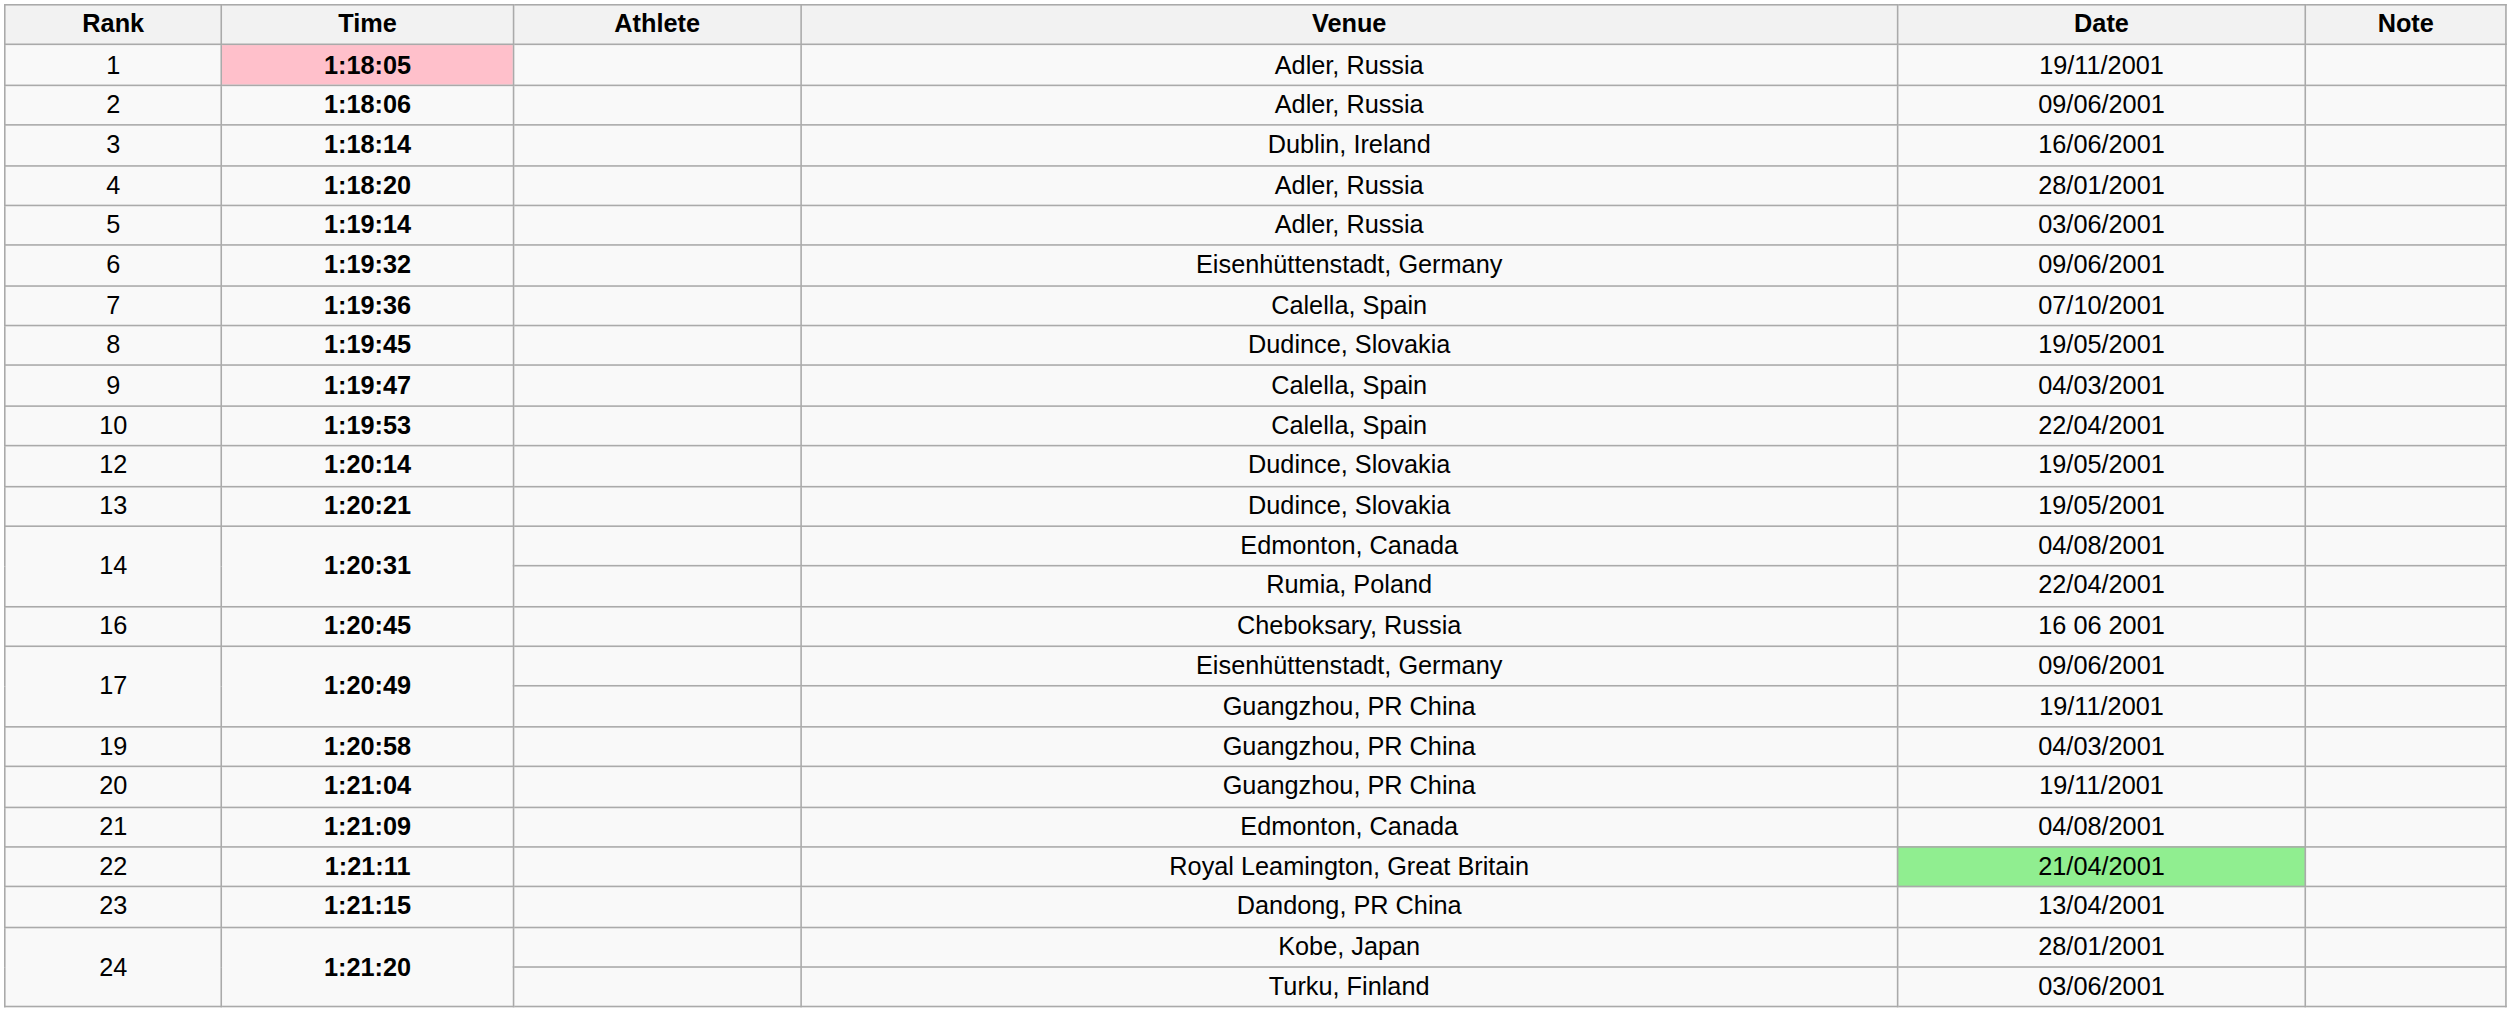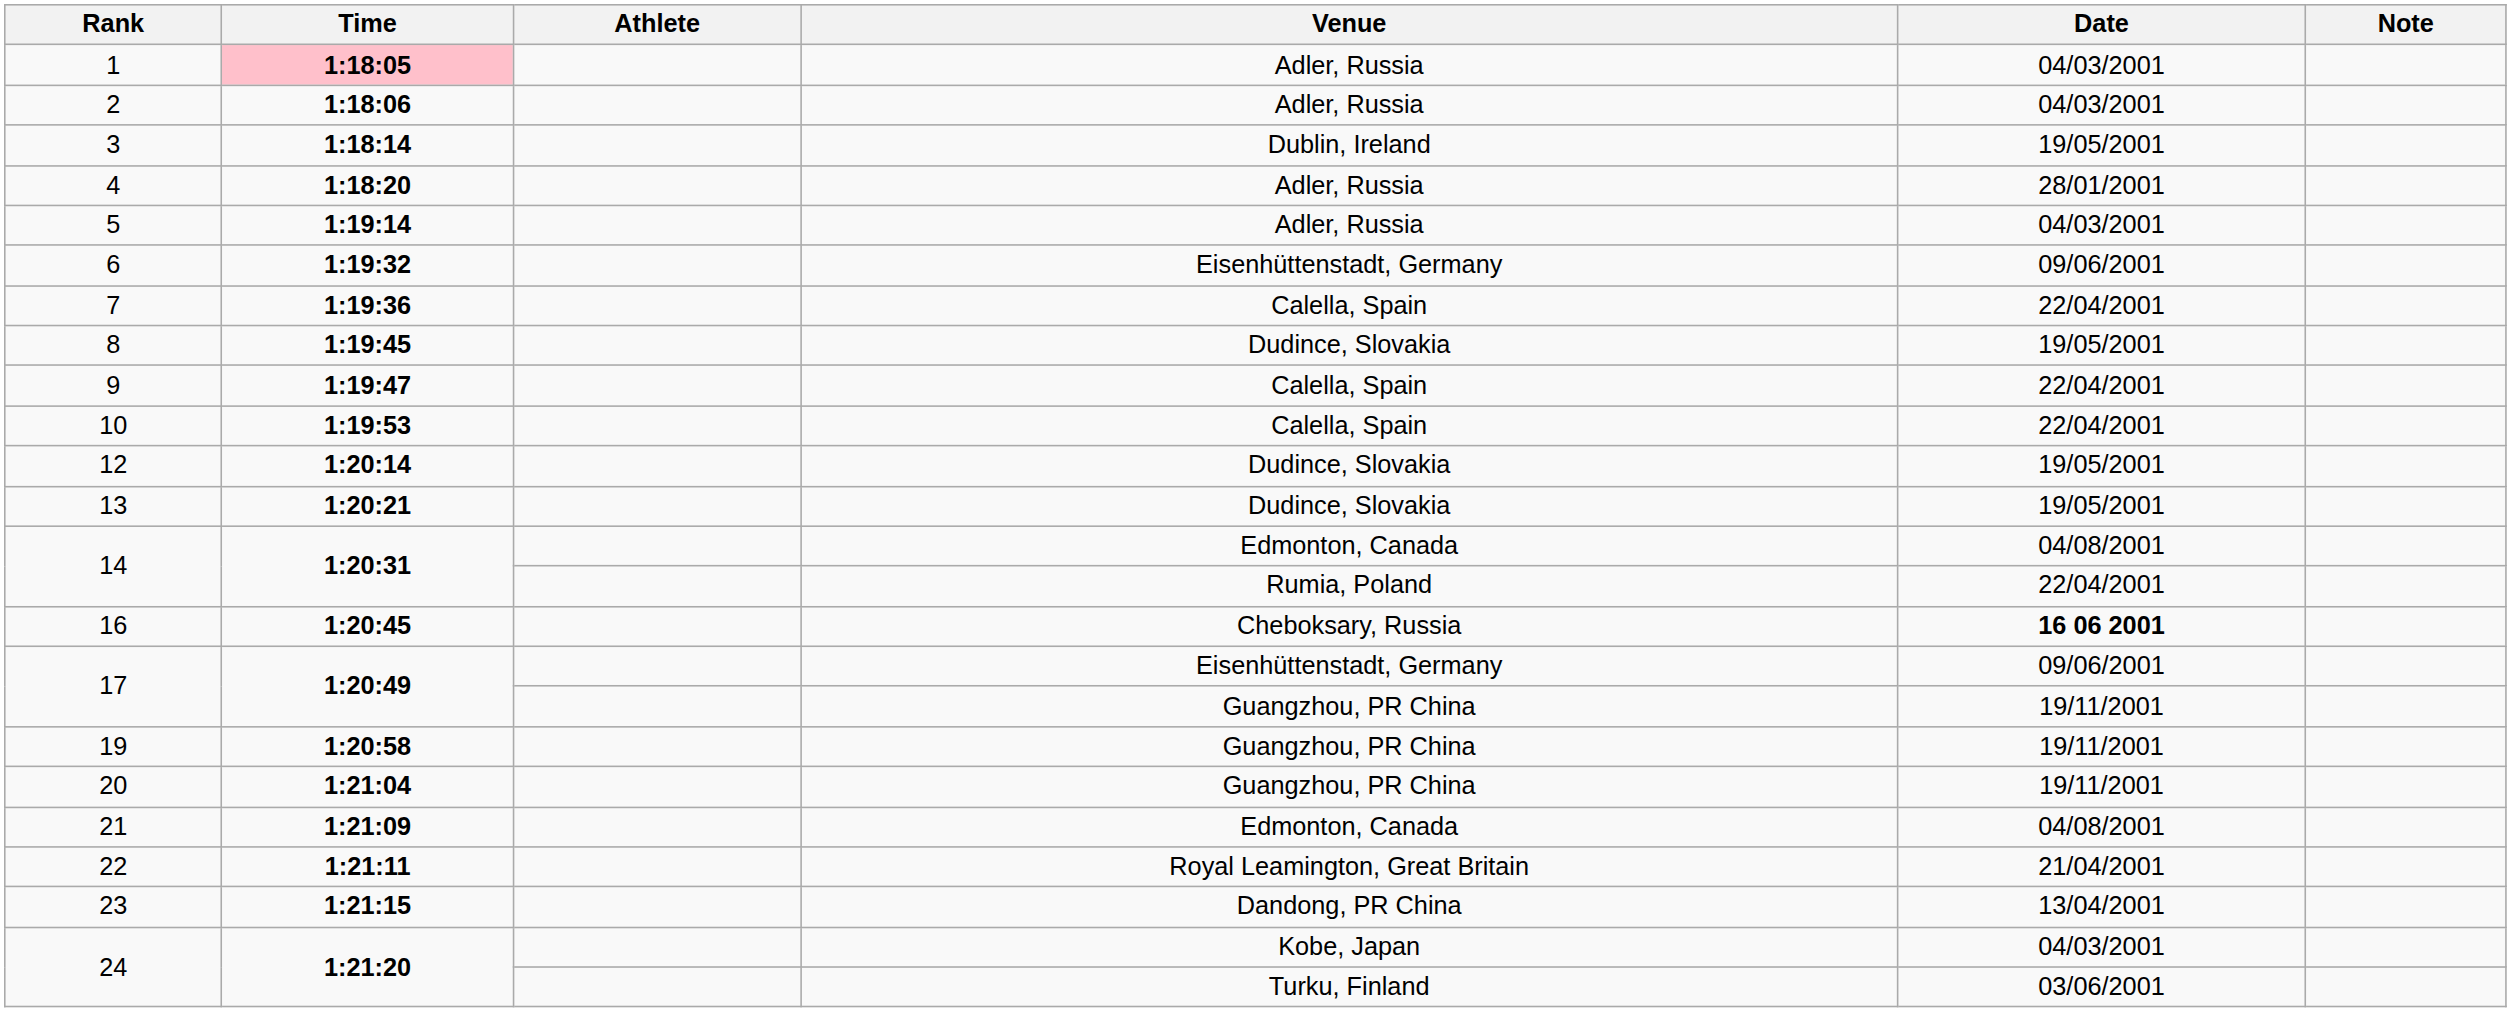1 | Date: 19/11/2001 -> 04/03/2001
2 | Date: 09/06/2001 -> 04/03/2001
3 | Date: 16/06/2001 -> 19/05/2001
5 | Date: 03/06/2001 -> 04/03/2001
7 | Date: 07/10/2001 -> 22/04/2001
9 | Date: 04/03/2001 -> 22/04/2001
16 | Date: normal -> bold
19 | Date: 04/03/2001 -> 19/11/2001
22 | Date: lightgreen background -> no background
24 / Kobe, Japan | Date: 28/01/2001 -> 04/03/2001
